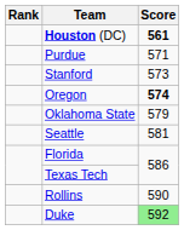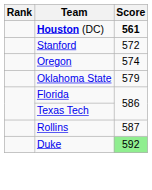- row: Purdue | 571
Stanford | Score: 573 -> 572
Oregon | Score: bold -> normal
- row: Seattle | 581
Rollins | Score: 590 -> 587
